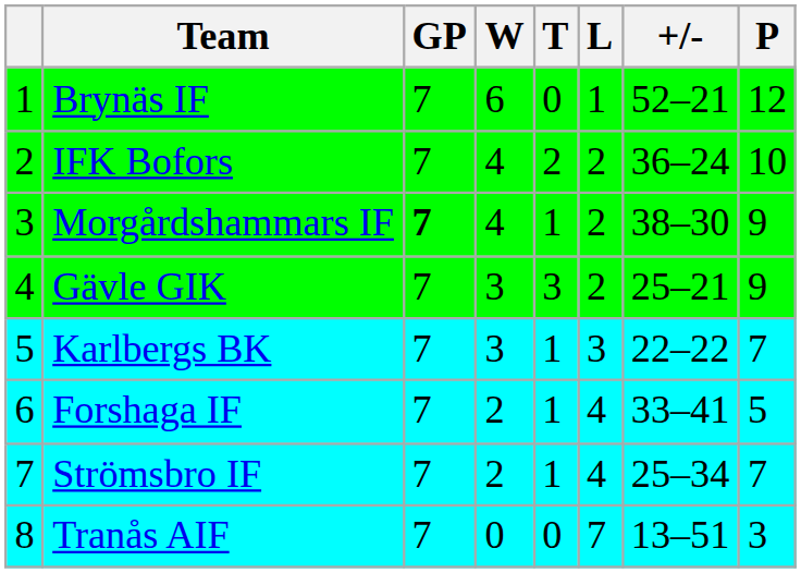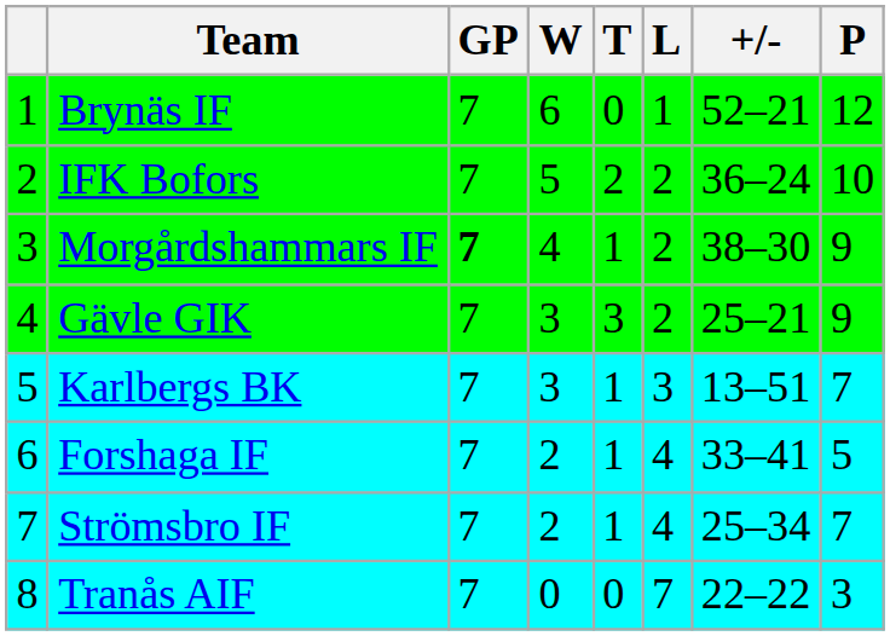IFK Bofors | W: 4 -> 5
Karlbergs BK | +/-: 22–22 -> 13–51
Tranås AIF | +/-: 13–51 -> 22–22
